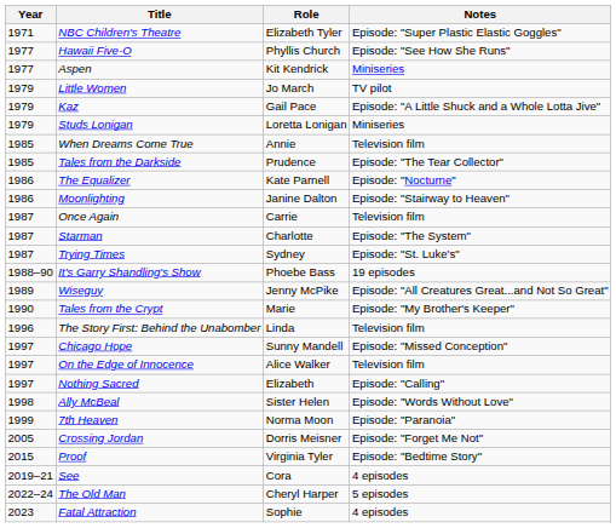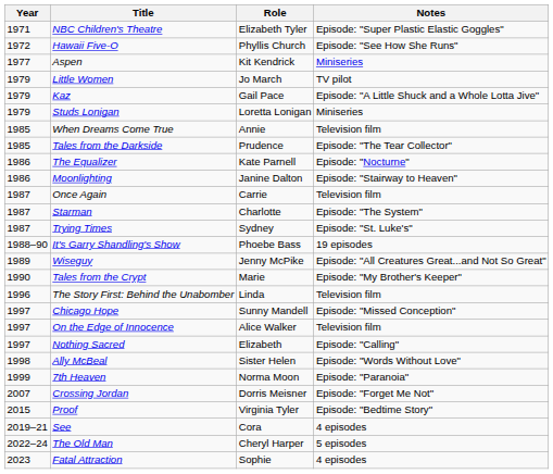Hawaii Five-O | Year: 1977 -> 1972
Crossing Jordan | Year: 2005 -> 2007
